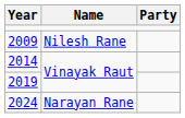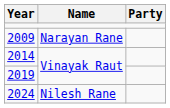2009 | Name: Nilesh Rane -> Narayan Rane
2024 | Name: Narayan Rane -> Nilesh Rane
